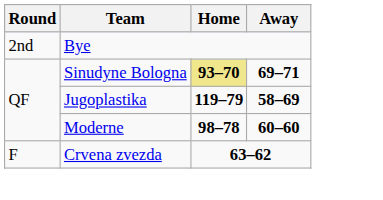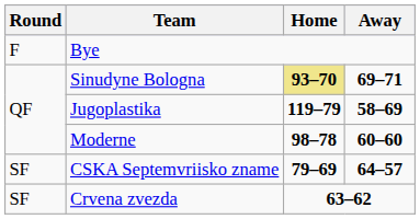Bye | Round: 2nd -> F
+ row: SF | CSKA Septemvriisko zname | 79–69 | 64–57
Crvena zvezda | Round: F -> SF
